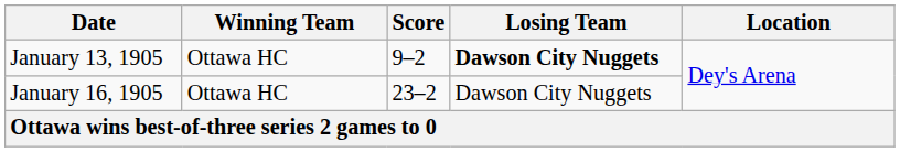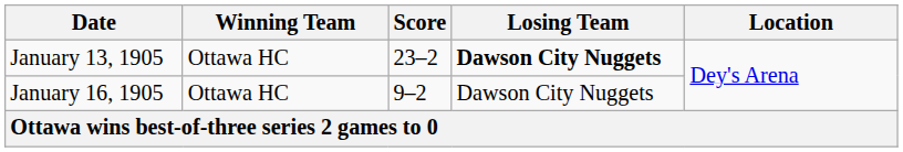January 13, 1905 | Score: 9–2 -> 23–2
January 16, 1905 | Score: 23–2 -> 9–2
